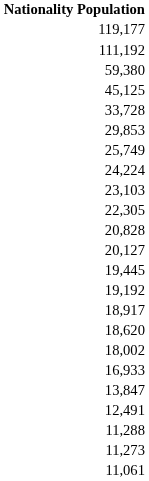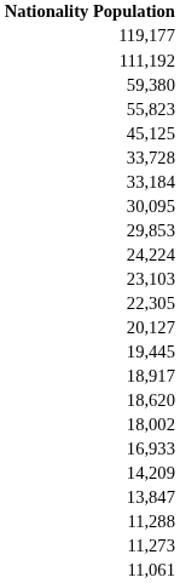+ row: 55,823
+ row: 33,184
+ row: 30,095
- row: 25,749
- row: 20,828
- row: 19,192
+ row: 14,209
- row: 12,491
